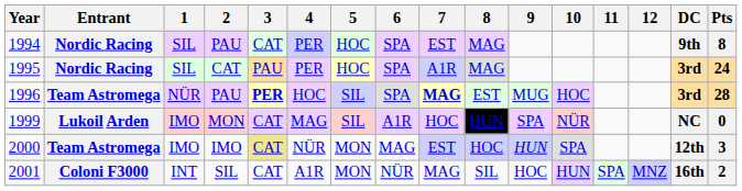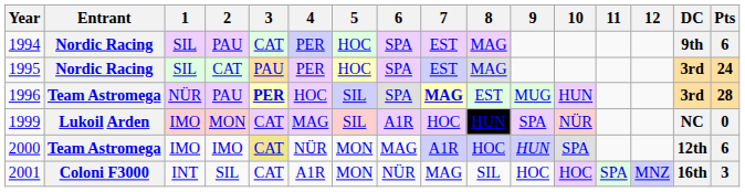1994 | Pts: 8 -> 6
1995 | 7: A1R -> EST
1996 | 10: HOC -> HUN
2000 | 7: EST -> A1R
2000 | Pts: 3 -> 6
2001 | 10: HUN -> HOC
2001 | Pts: 2 -> 3
